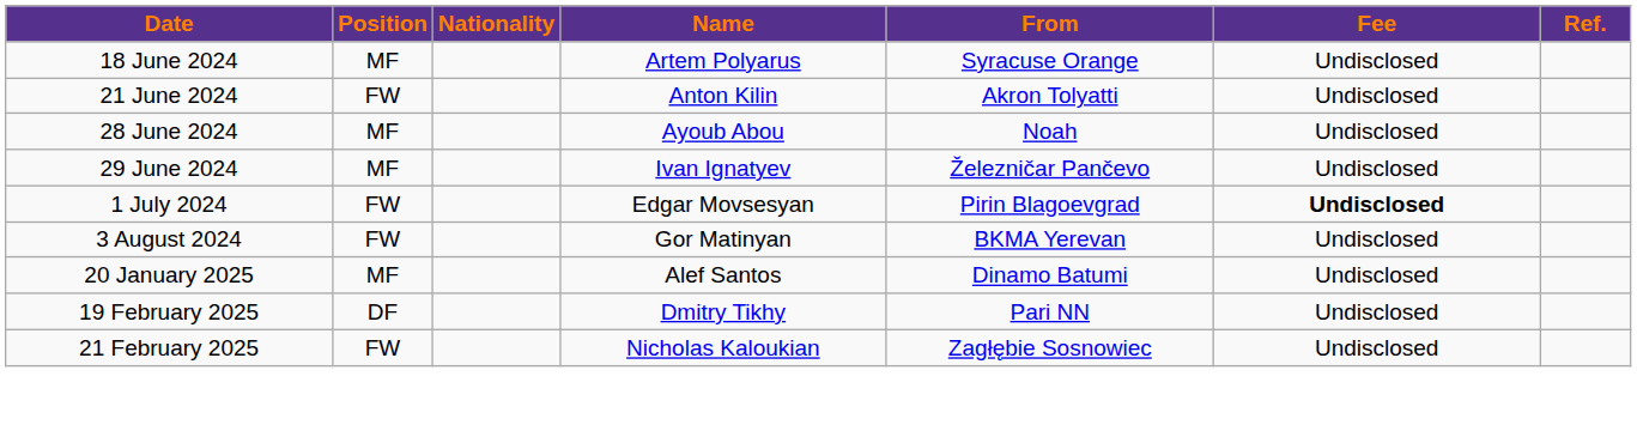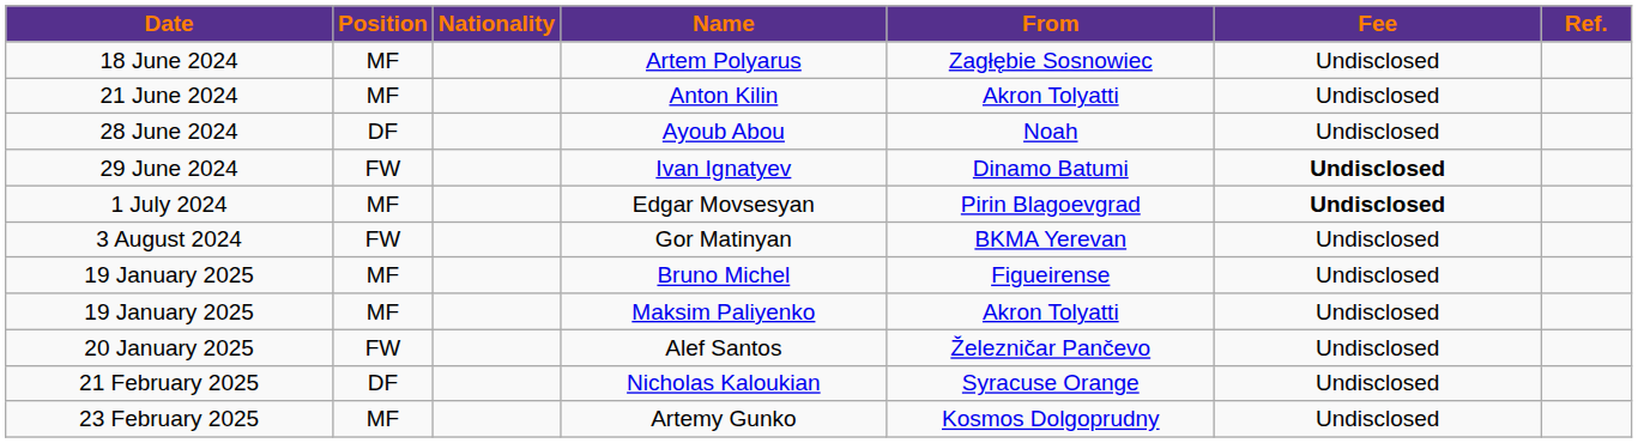Artem Polyarus | From: Syracuse Orange -> Zagłębie Sosnowiec
Anton Kilin | Position: FW -> MF
Ayoub Abou | Position: MF -> DF
Ivan Ignatyev | Position: MF -> FW
Ivan Ignatyev | From: Železničar Pančevo -> Dinamo Batumi
Ivan Ignatyev | Fee: normal -> bold
Edgar Movsesyan | Position: FW -> MF
+ row: 19 January 2025 | MF | Bruno Michel | Figueirense | Undisclosed
+ row: 19 January 2025 | MF | Maksim Paliyenko | Akron Tolyatti | Undisclosed
Alef Santos | Position: MF -> FW
Alef Santos | From: Dinamo Batumi -> Železničar Pančevo
- row: 19 February 2025 | DF | Dmitry Tikhy | Pari NN | Undisclosed
Nicholas Kaloukian | Position: FW -> DF
Nicholas Kaloukian | From: Zagłębie Sosnowiec -> Syracuse Orange
+ row: 23 February 2025 | MF | Artemy Gunko | Kosmos Dolgoprudny | Undisclosed
